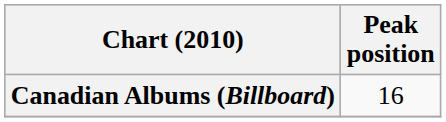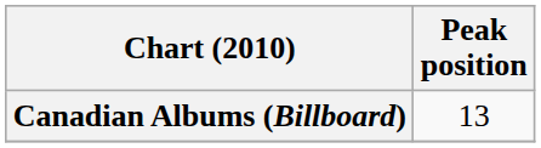Canadian Albums (Billboard) | Peak position: 16 -> 13
